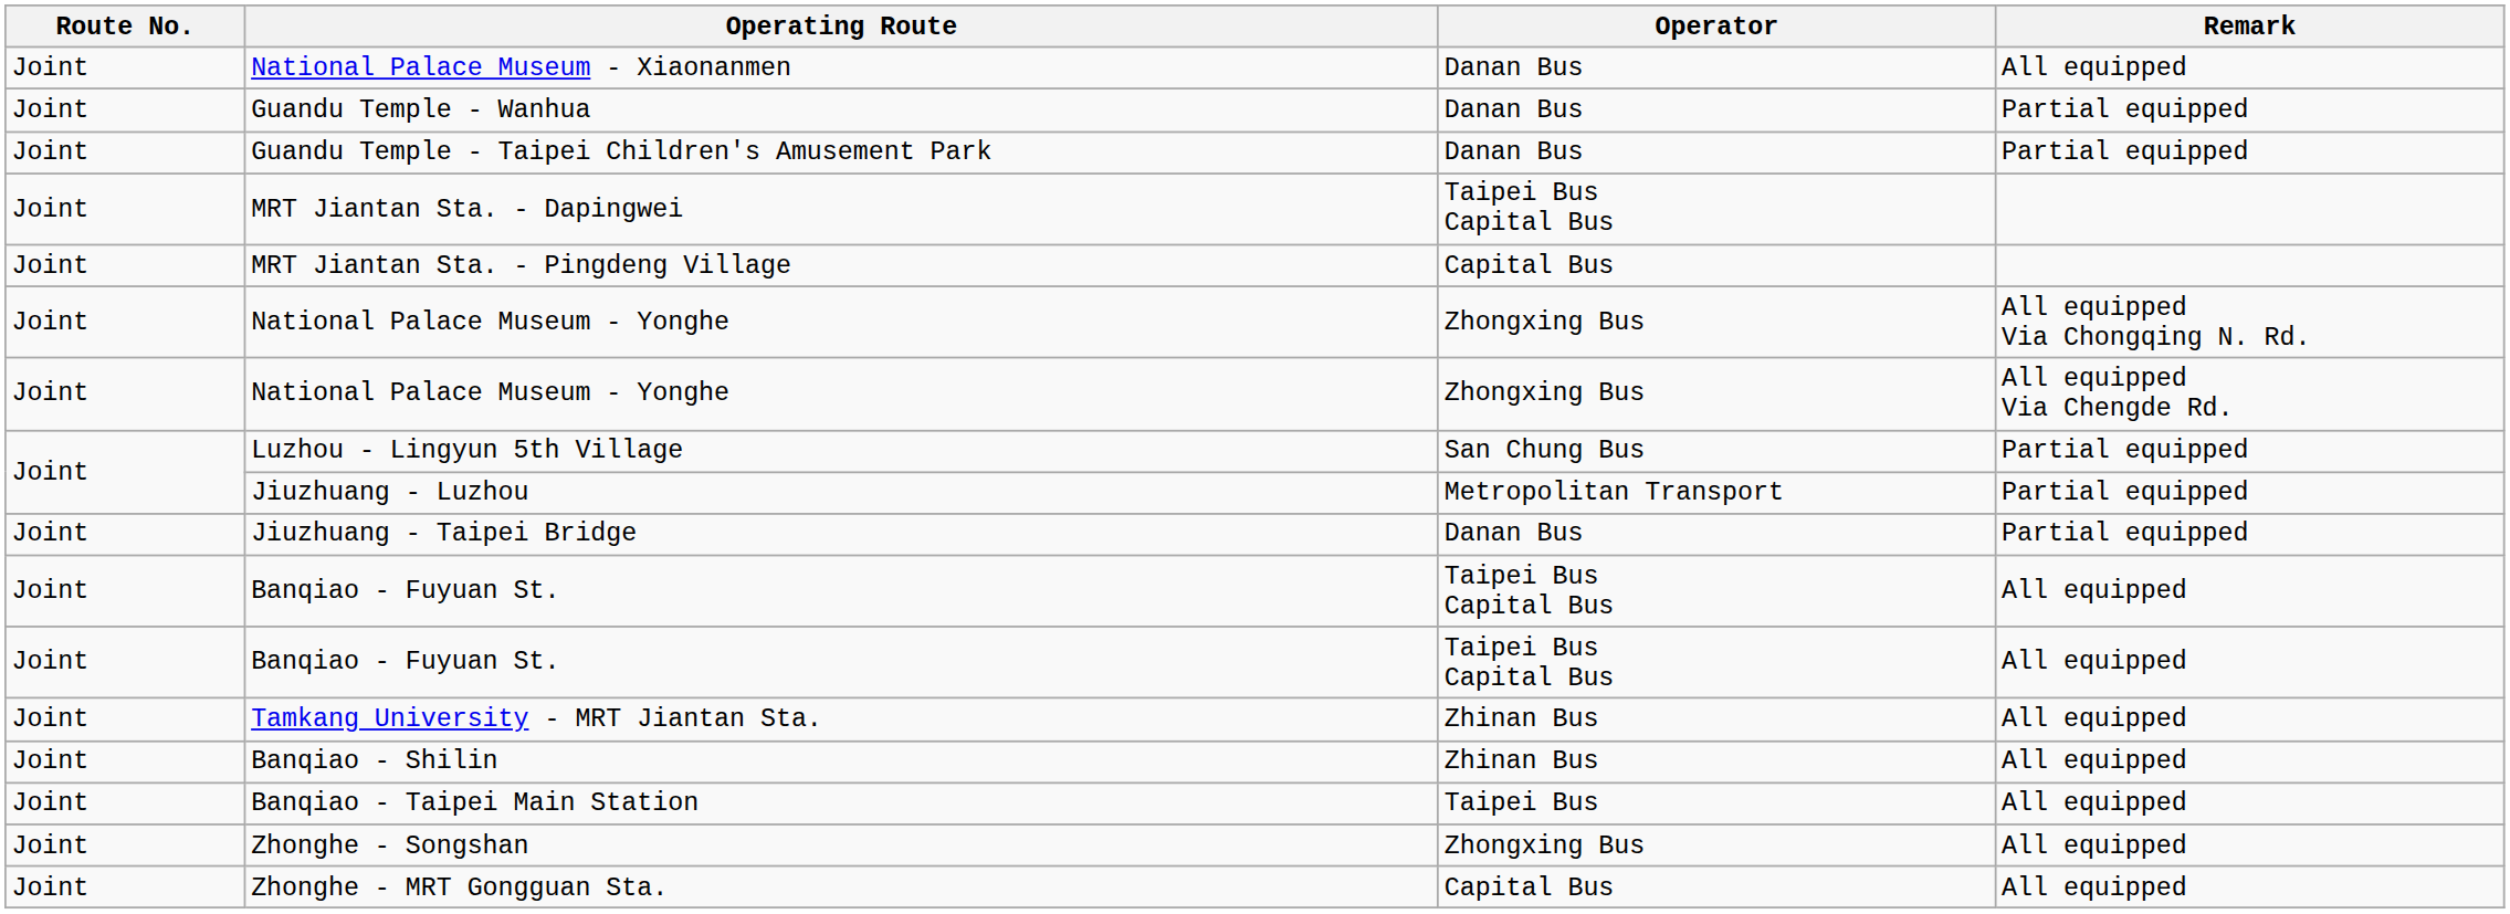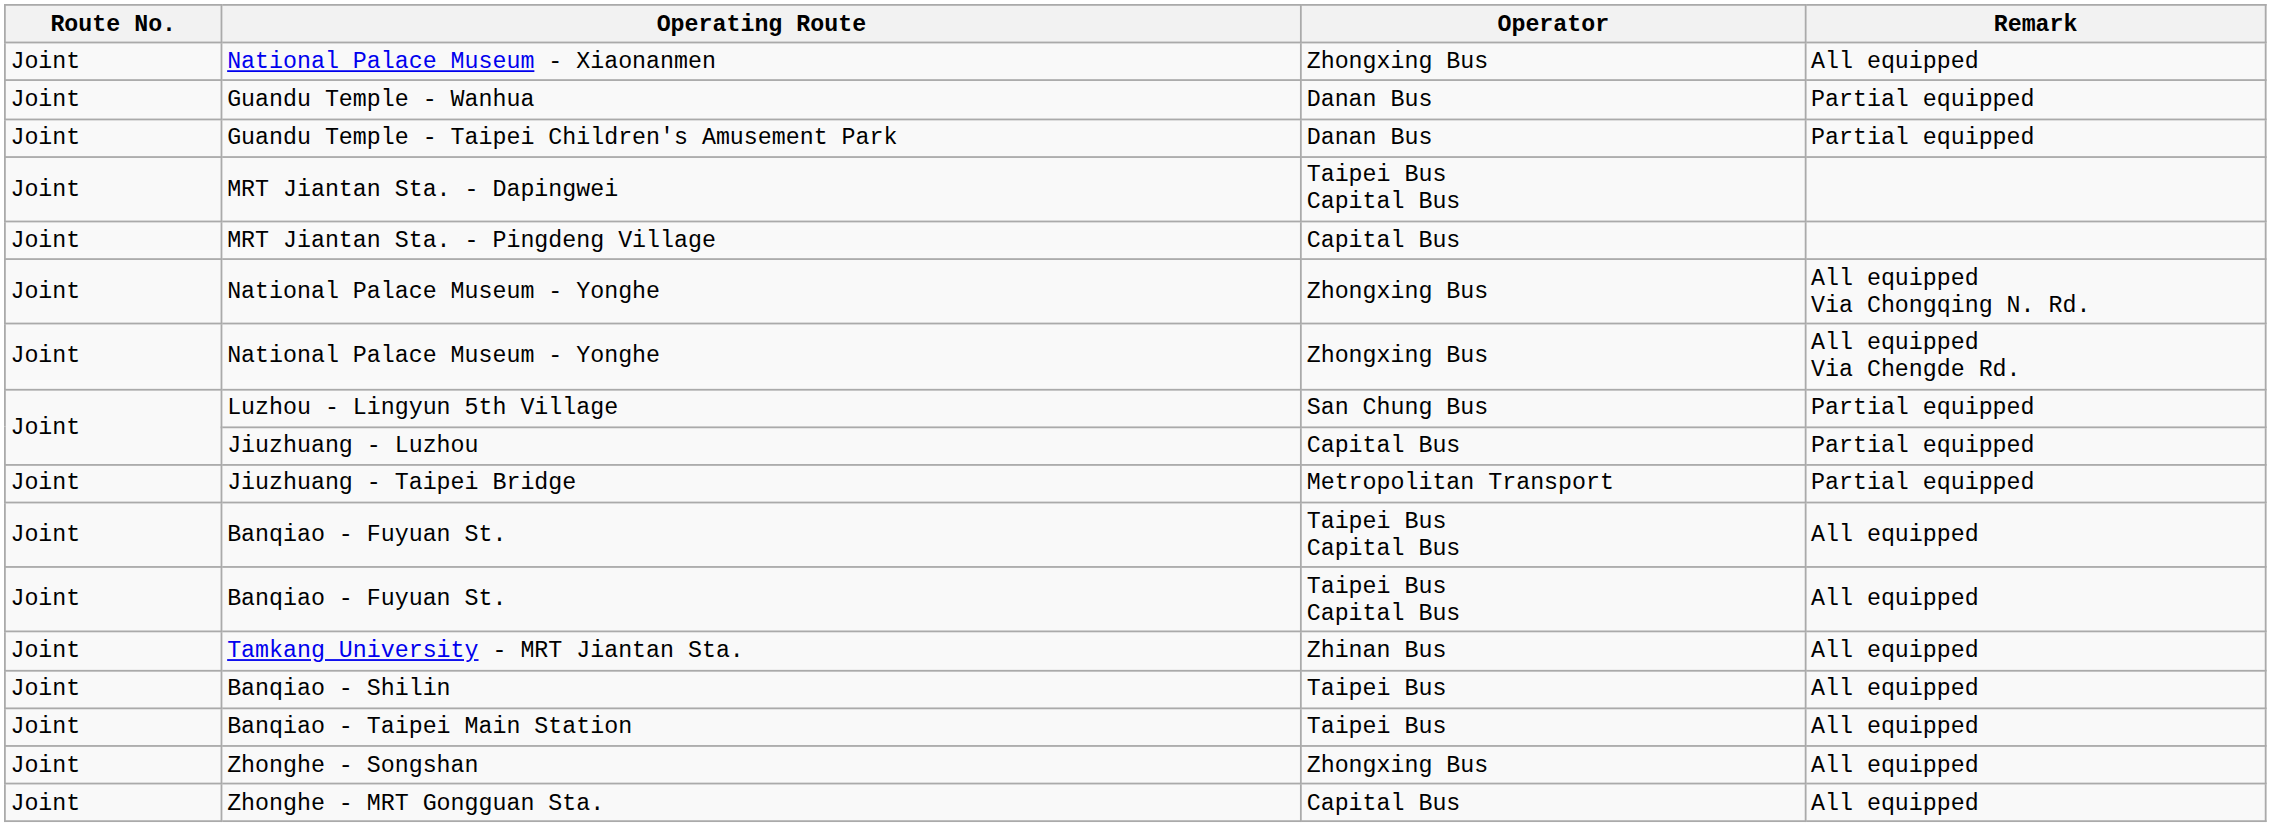National Palace Museum - Xiaonanmen | Operator: Danan Bus -> Zhongxing Bus
Jiuzhuang - Luzhou | Operator: Metropolitan Transport -> Capital Bus
Jiuzhuang - Taipei Bridge | Operator: Danan Bus -> Metropolitan Transport
Banqiao - Shilin | Operator: Zhinan Bus -> Taipei Bus
